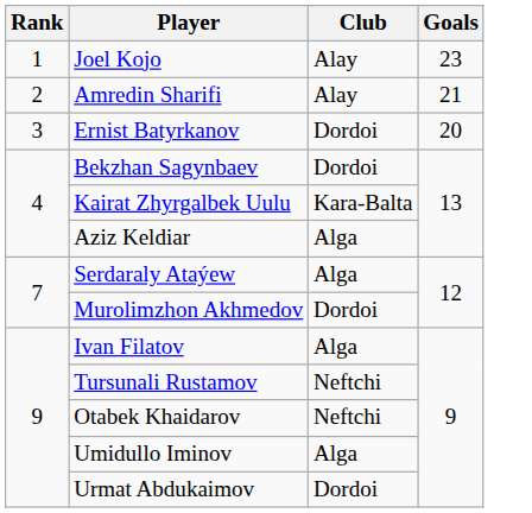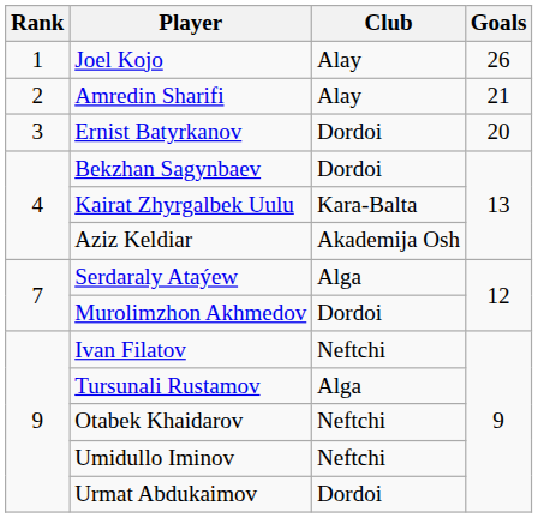Joel Kojo | Goals: 23 -> 26
Aziz Keldiar | Club: Alga -> Akademija Osh
Ivan Filatov | Club: Alga -> Neftchi
Tursunali Rustamov | Club: Neftchi -> Alga
Umidullo Iminov | Club: Alga -> Neftchi
